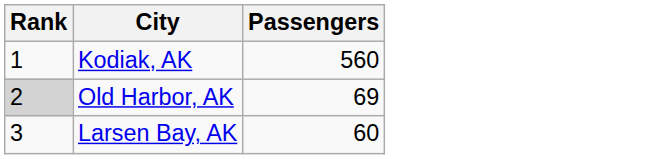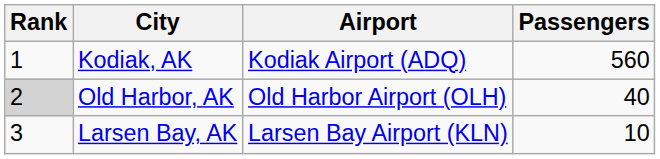+ column: Airport | Kodiak Airport (ADQ) | Old Harbor Airport (OLH) | Larsen Bay Airport (KLN)
Old Harbor, AK | Passengers: 69 -> 40
Larsen Bay, AK | Passengers: 60 -> 10
